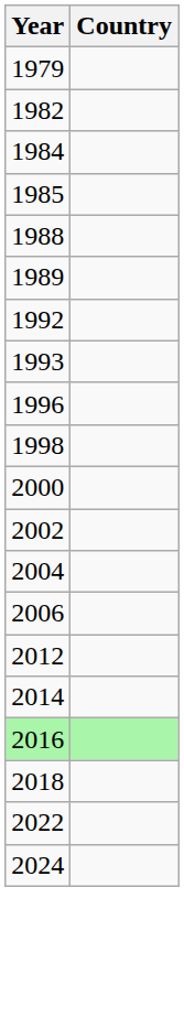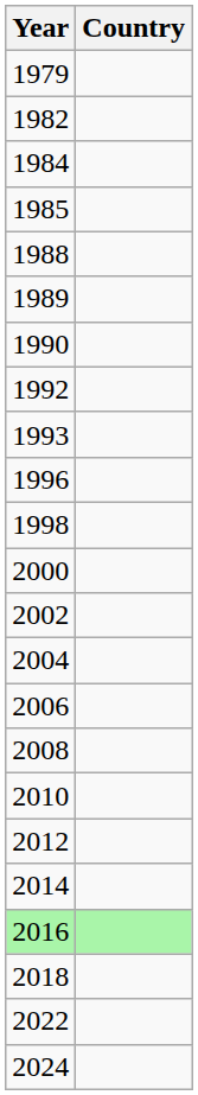+ row: 1990
+ row: 2008
+ row: 2010
